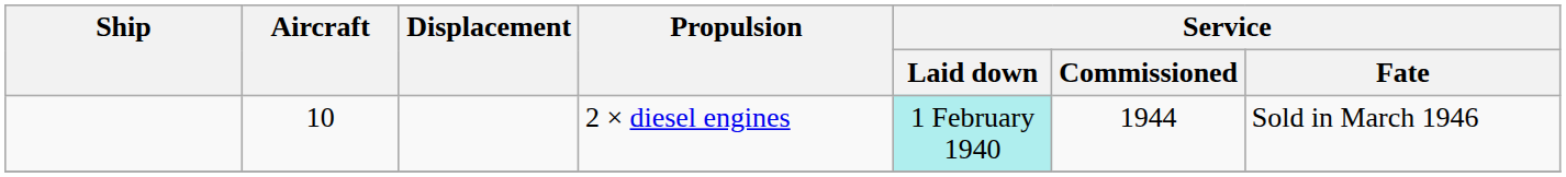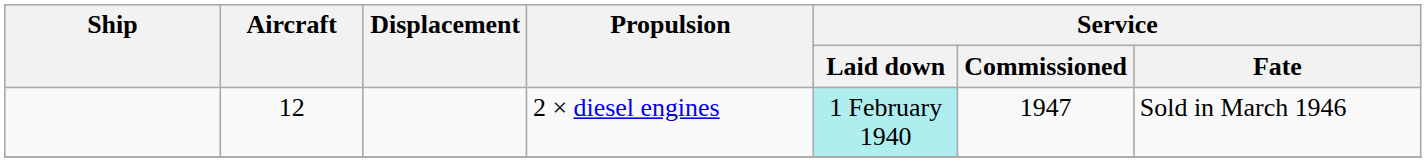2 × diesel engines | Aircraft: 10 -> 12
2 × diesel engines | Service / Commissioned: 1944 -> 1947
